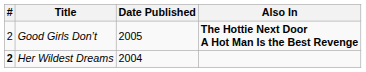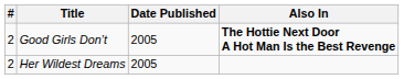Her Wildest Dreams | #: bold -> normal
Her Wildest Dreams | Date Published: 2004 -> 2005
